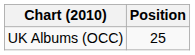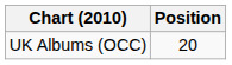UK Albums (OCC) | Position: 25 -> 20
